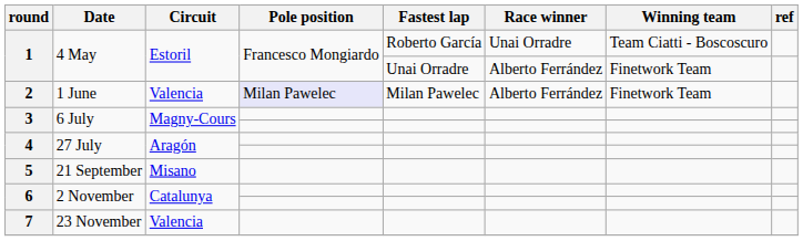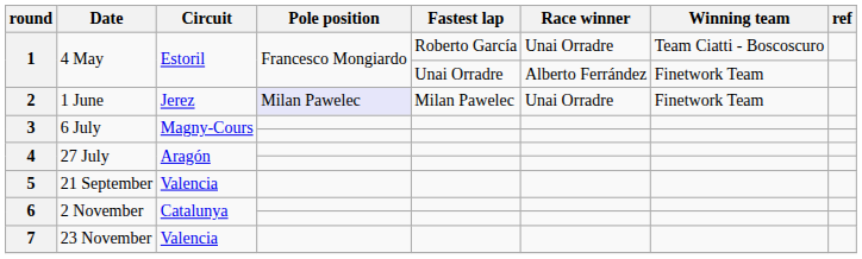2 | Circuit: Valencia -> Jerez
2 | Race winner: Alberto Ferrández -> Unai Orradre
5 | Circuit: Misano -> Valencia
